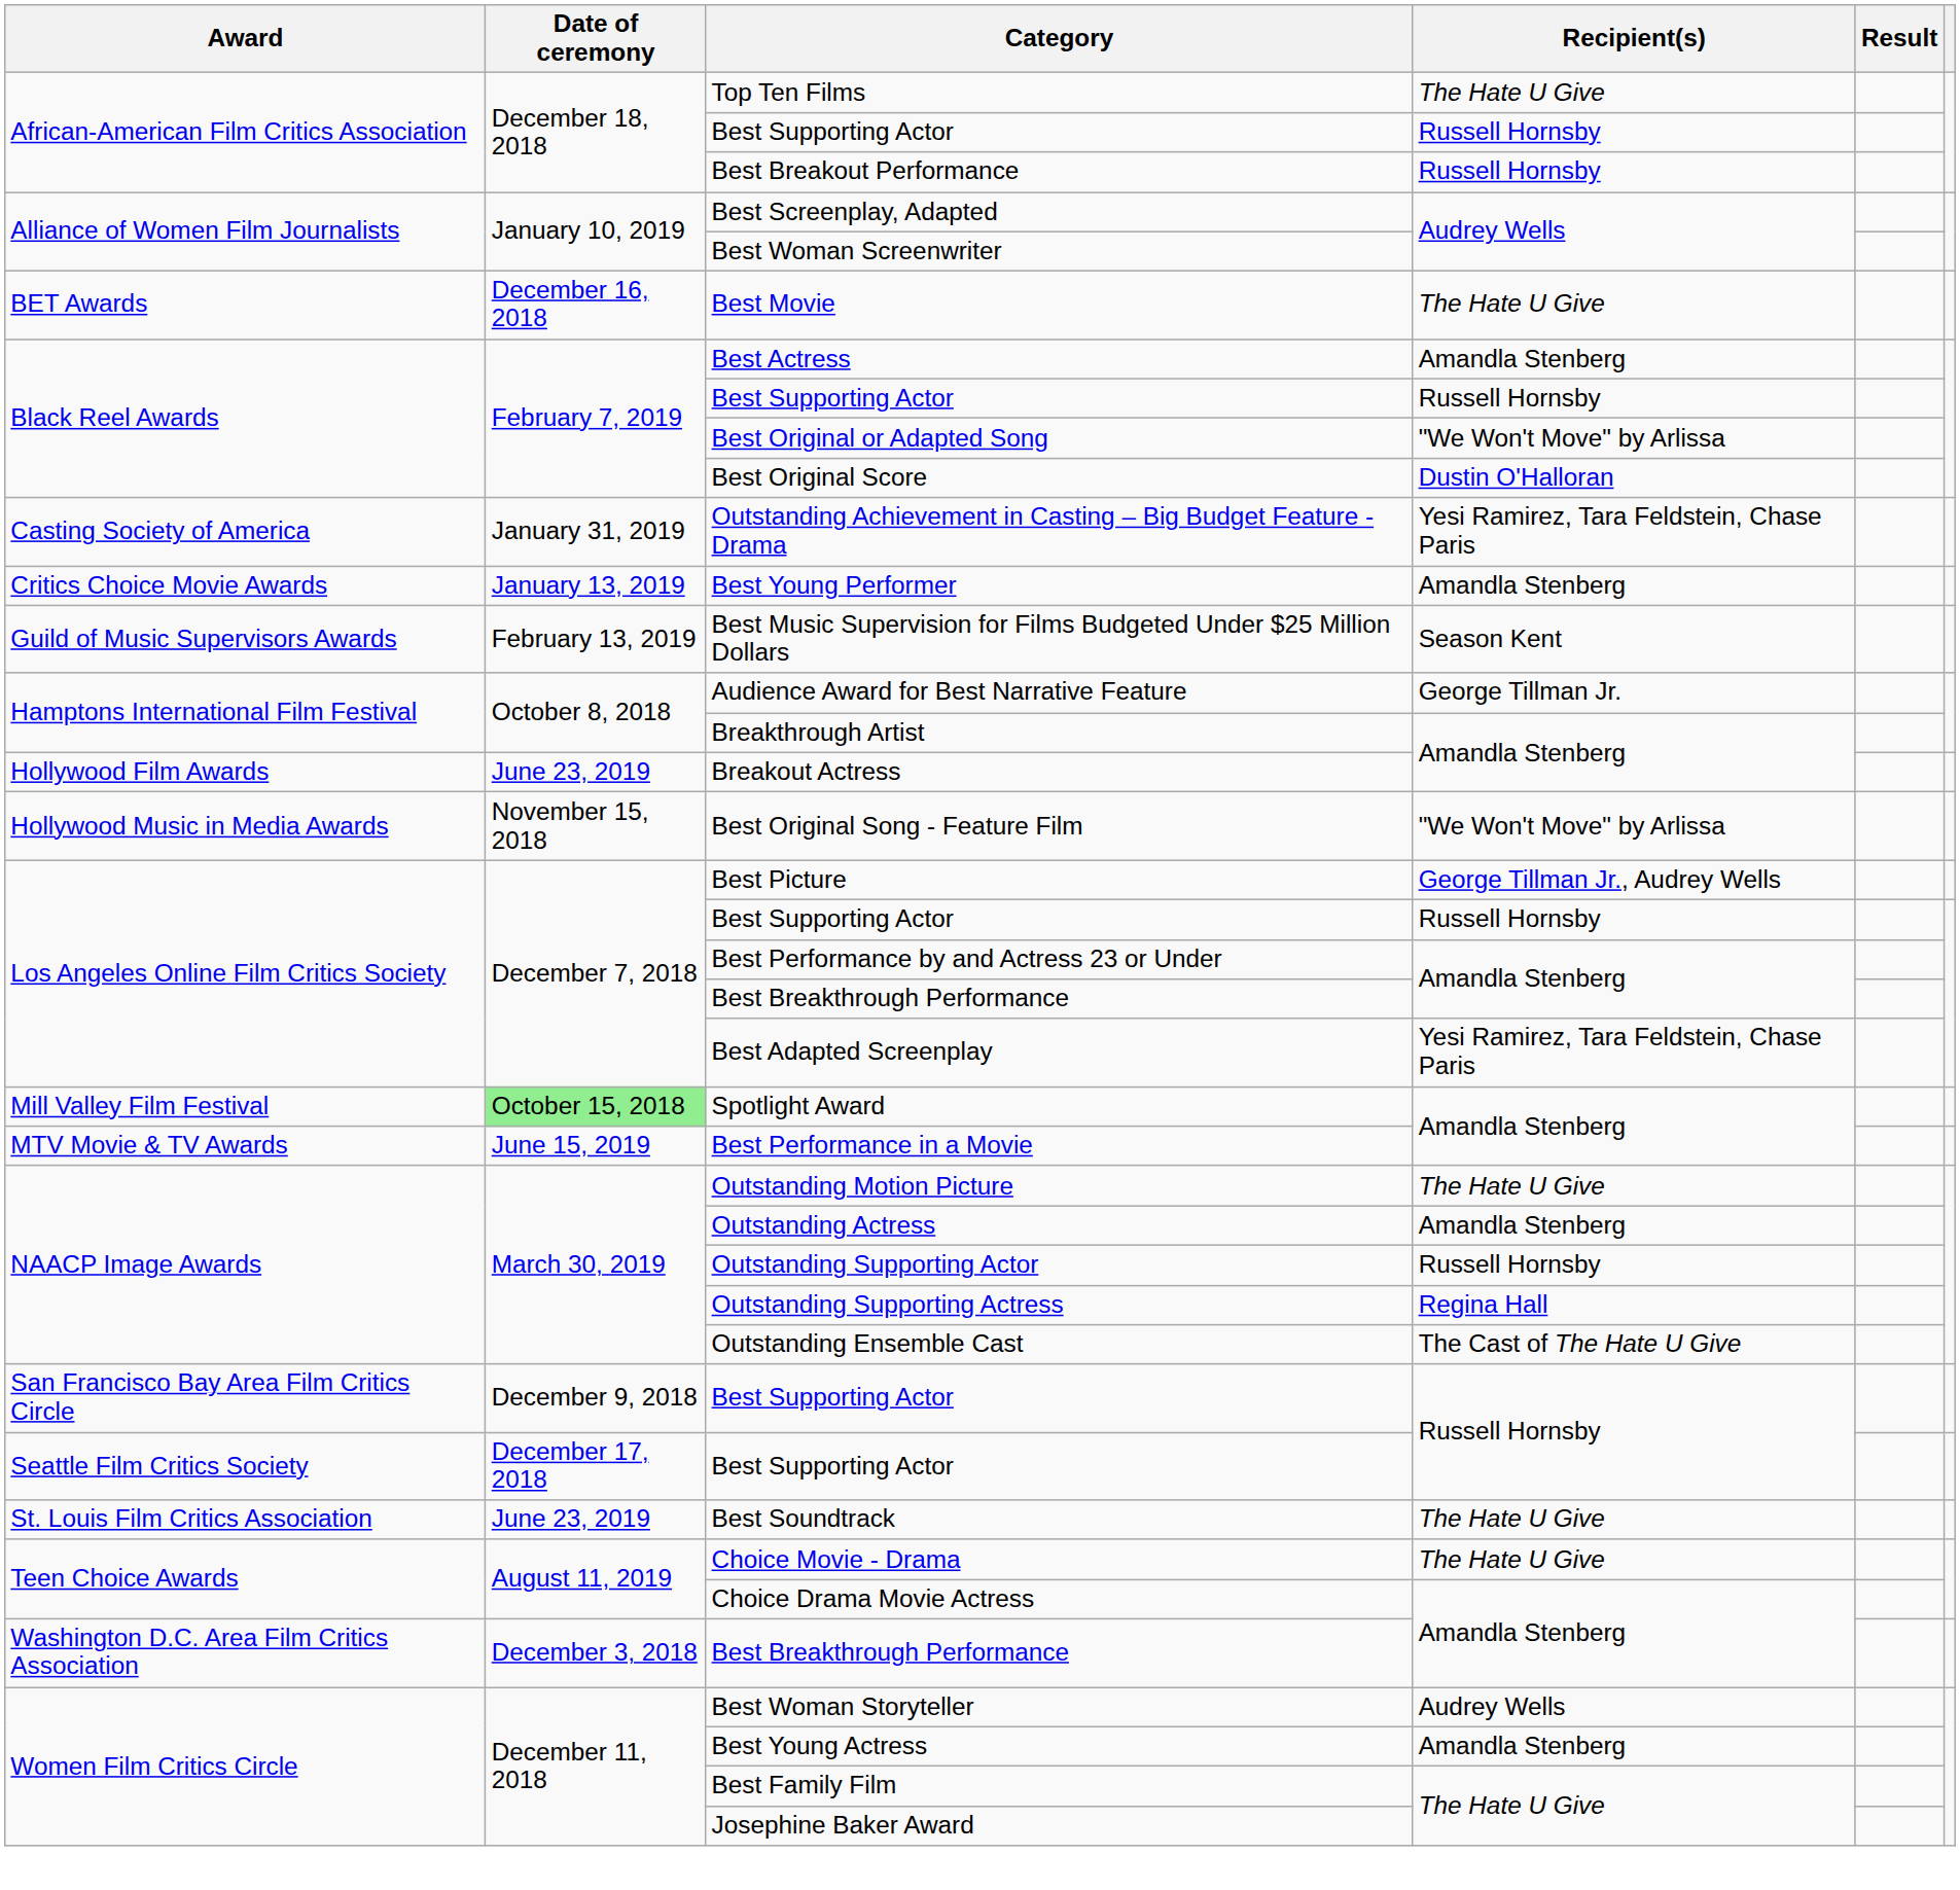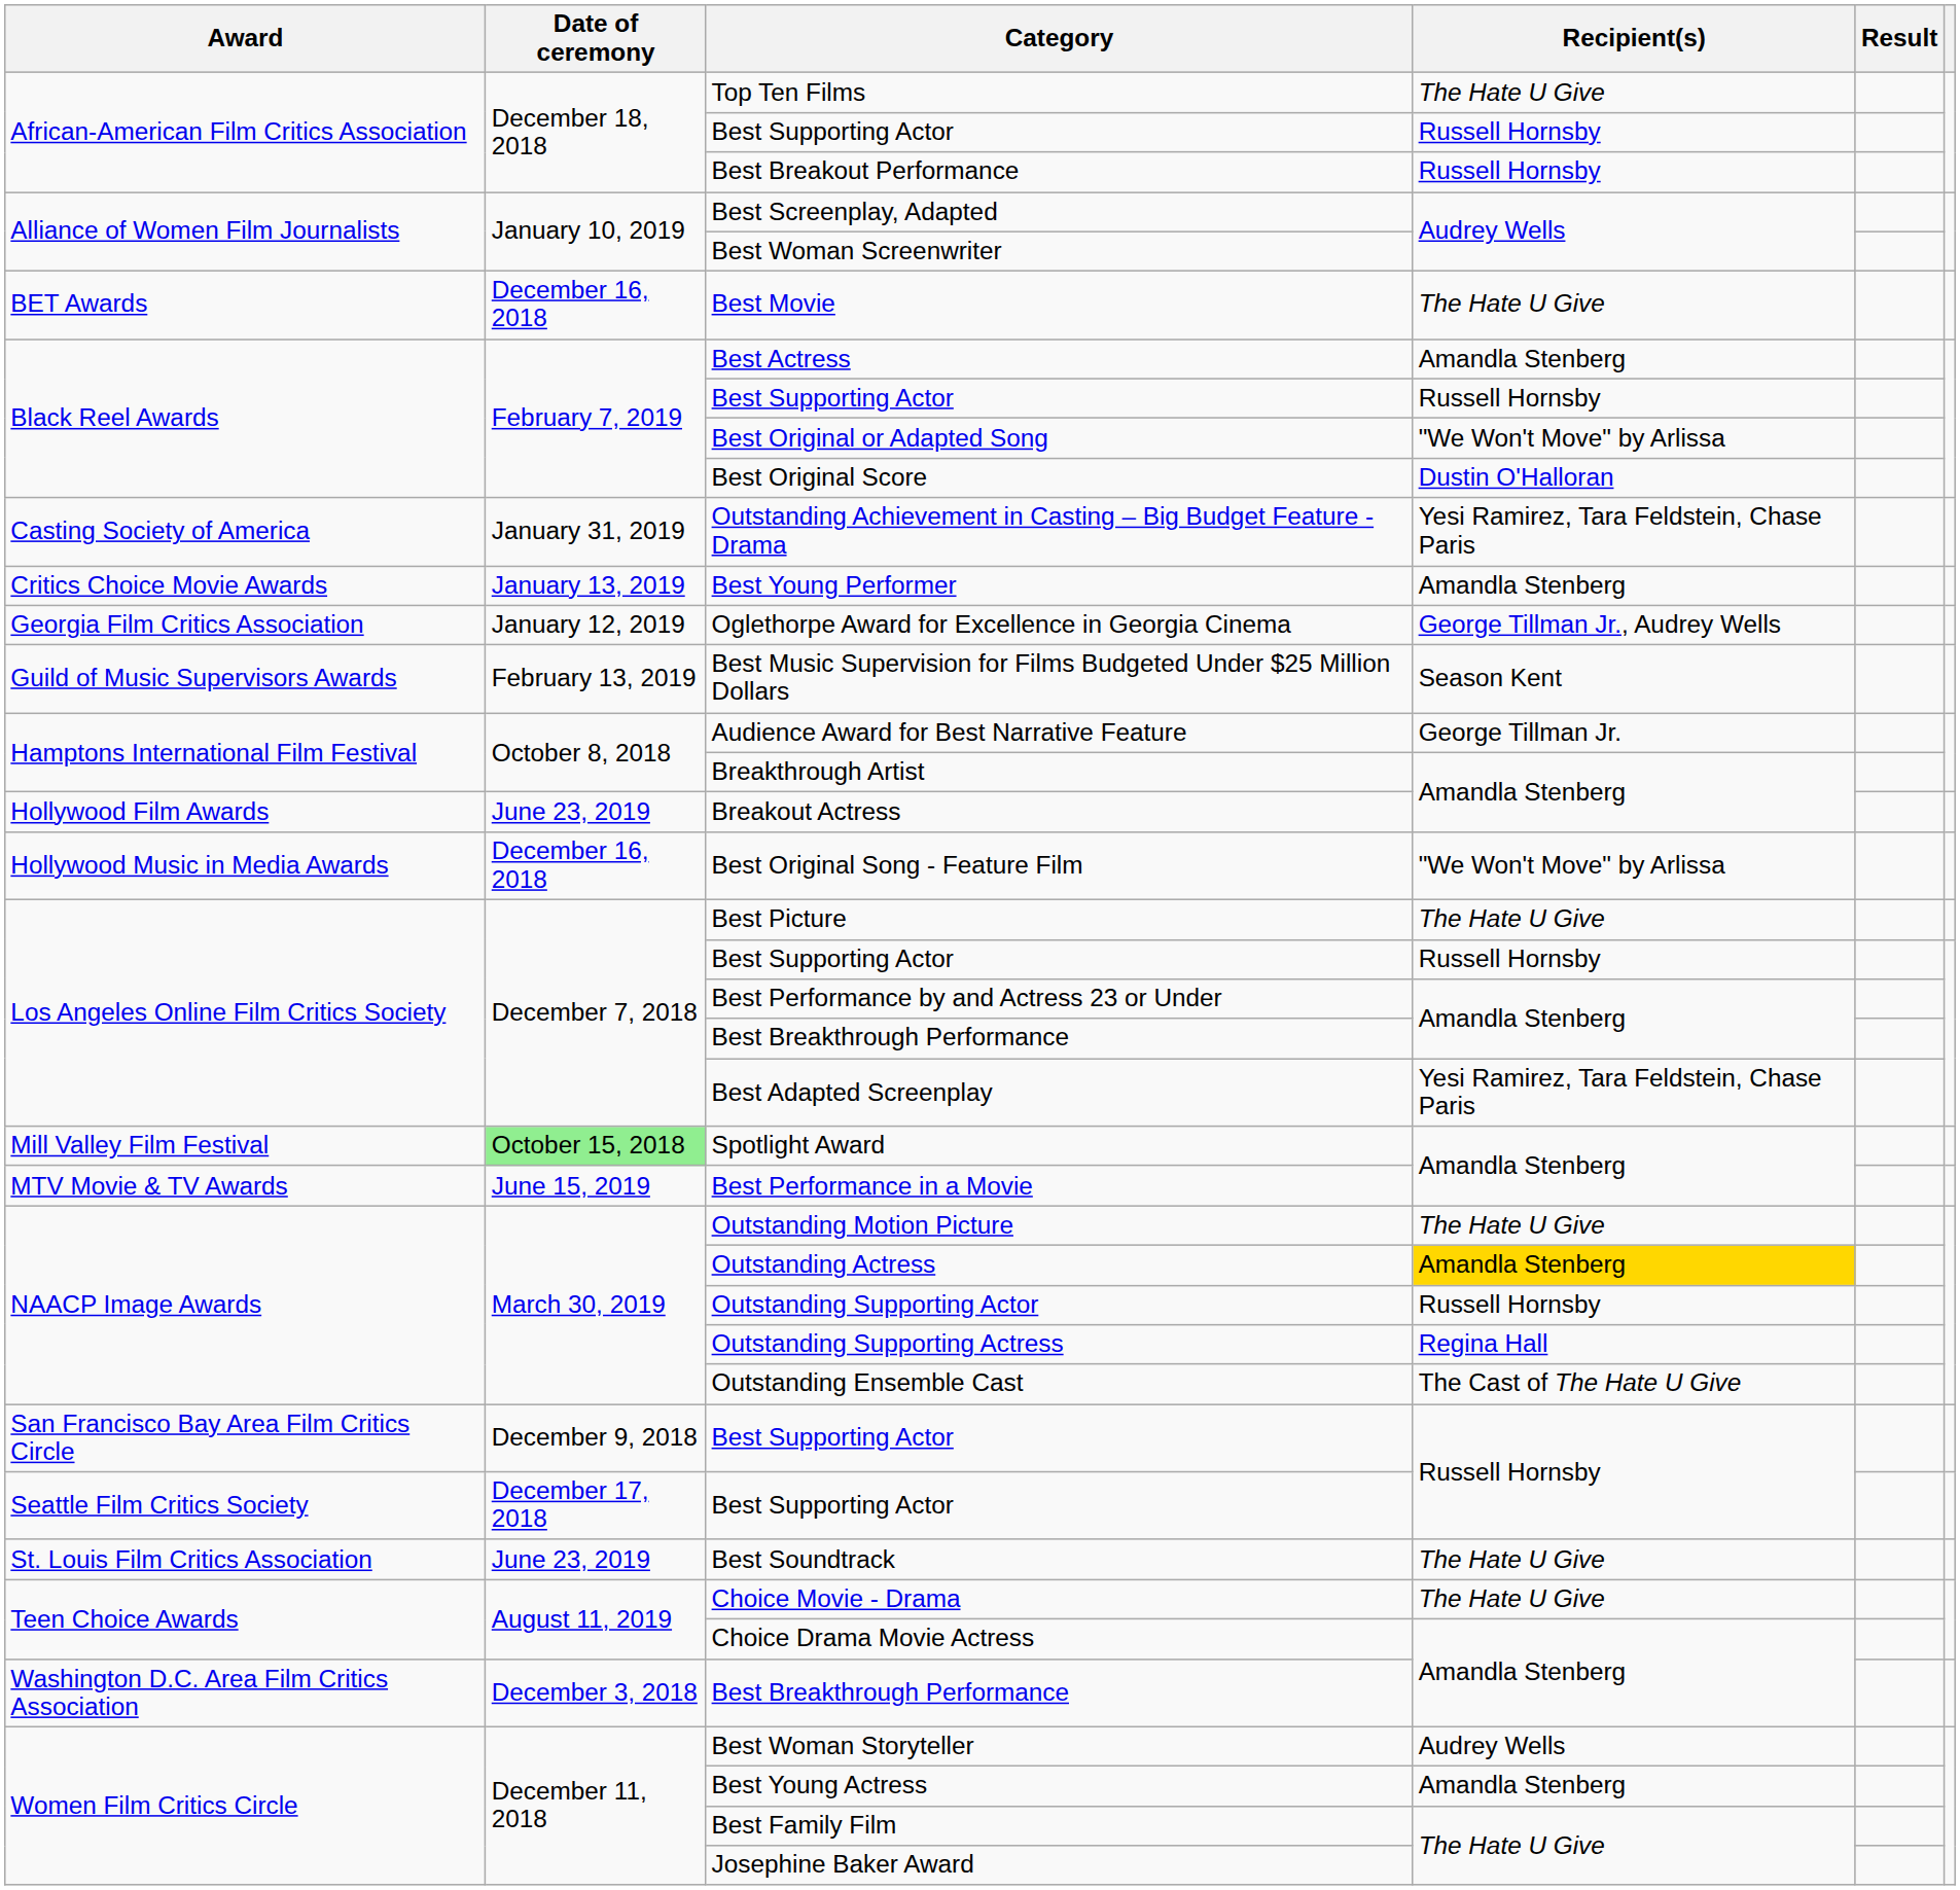+ row: Georgia Film Critics Association | January 12, 2019 | Oglethorpe Award for Excellence in Georgia Cinema | George Tillman Jr., Audrey Wells
Best Original Song - Feature Film | Date of ceremony: November 15, 2018 -> December 16, 2018
Best Picture | Recipient(s): George Tillman Jr., Audrey Wells -> The Hate U Give
Outstanding Actress | Recipient(s): no background -> gold background
